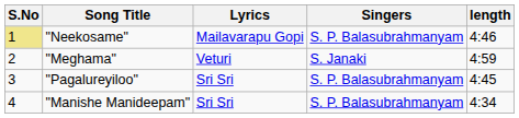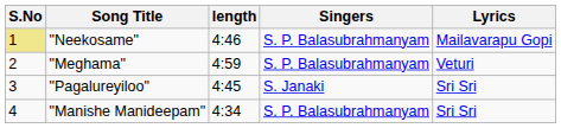columns swapped: Lyrics <-> length
"Meghama" | Singers: S. Janaki -> S. P. Balasubrahmanyam
"Pagalureyiloo" | Singers: S. P. Balasubrahmanyam -> S. Janaki
